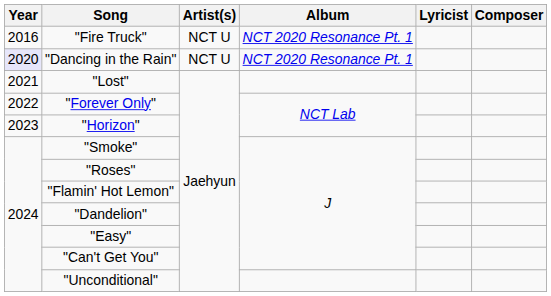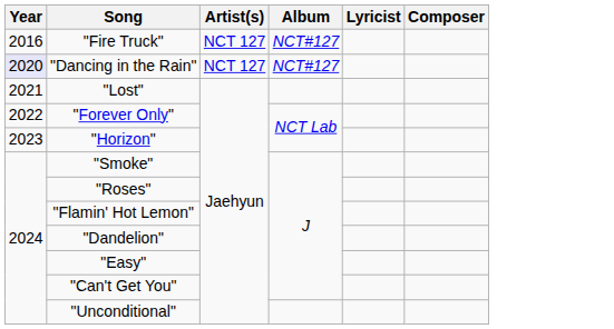"Fire Truck" | Artist(s): NCT U -> NCT 127
"Fire Truck" | Album: NCT 2020 Resonance Pt. 1 -> NCT#127
"Dancing in the Rain" | Artist(s): NCT U -> NCT 127
"Dancing in the Rain" | Album: NCT 2020 Resonance Pt. 1 -> NCT#127
